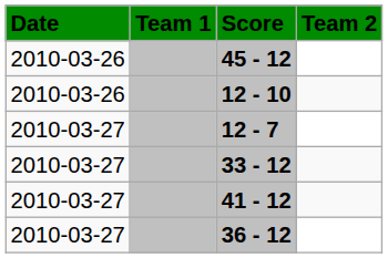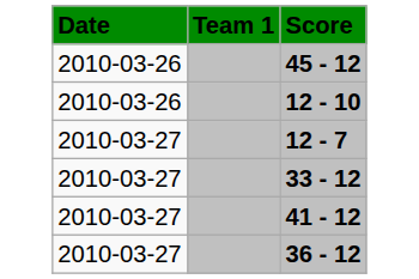- column: Team 2
